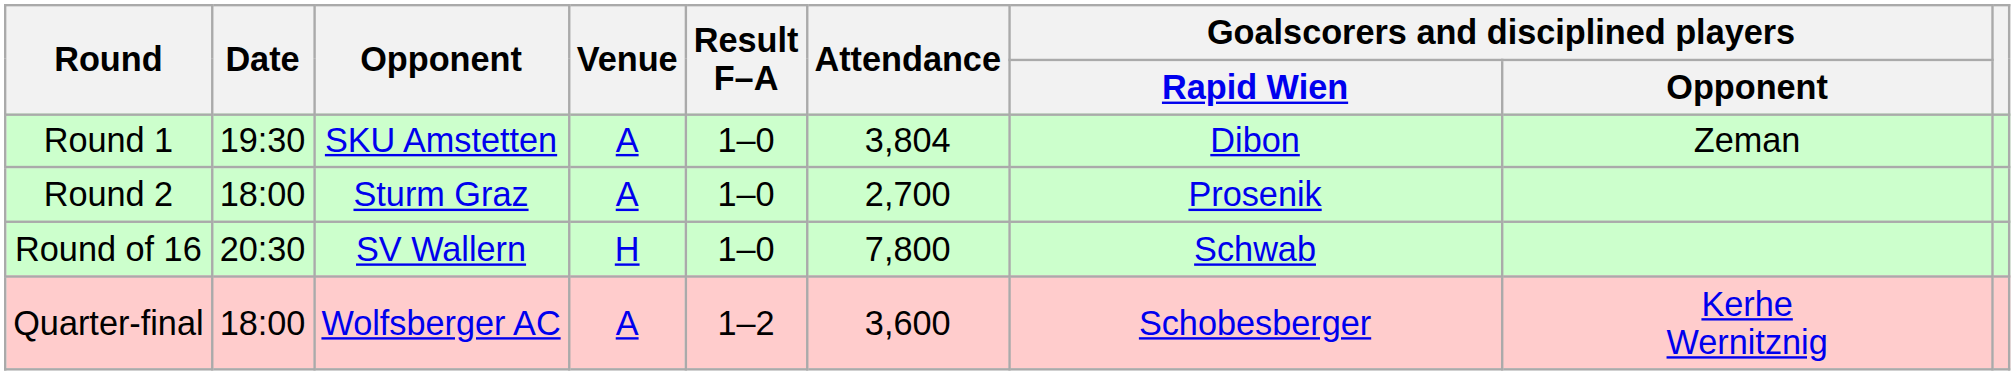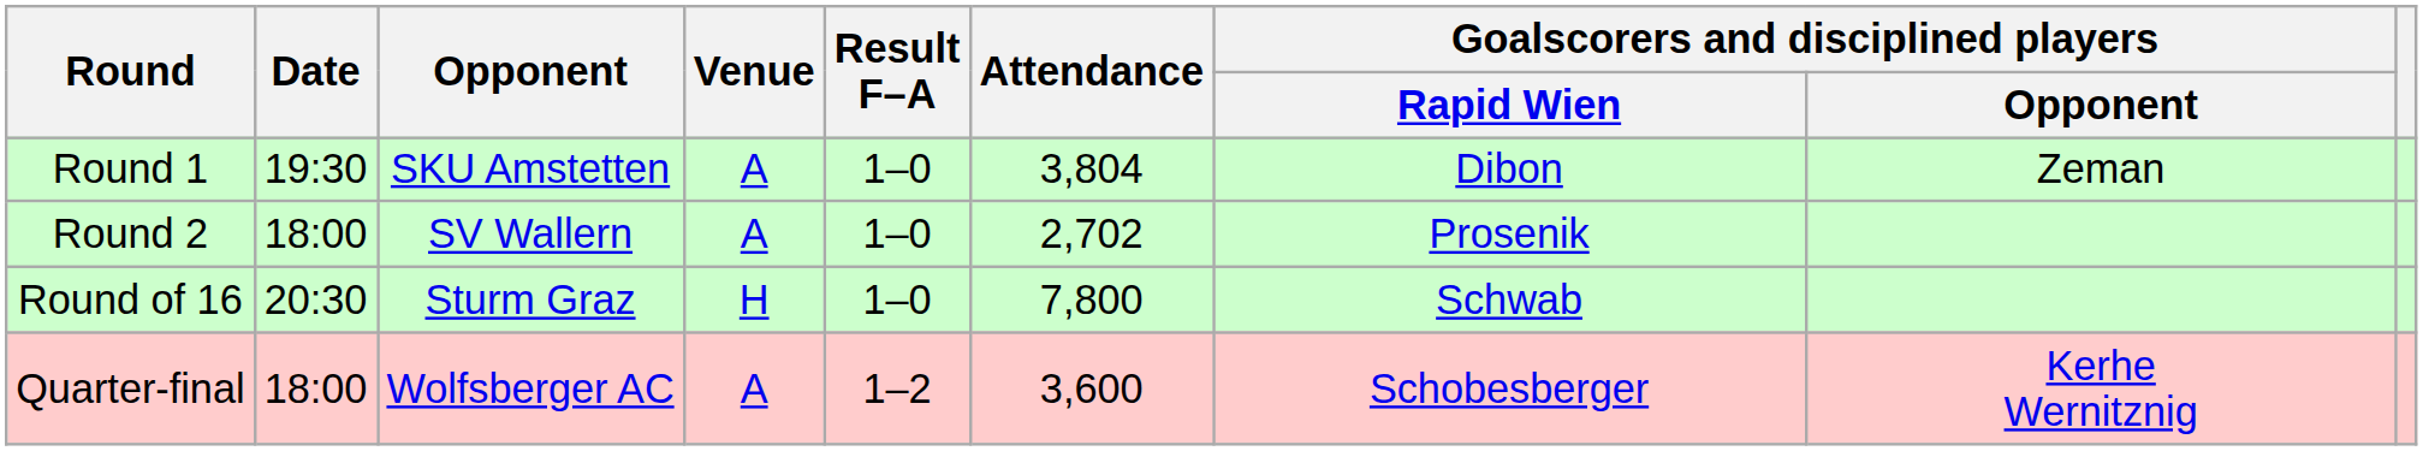Round 2 | Opponent: Sturm Graz -> SV Wallern
Round 2 | Attendance: 2,700 -> 2,702
Round of 16 | Opponent: SV Wallern -> Sturm Graz
